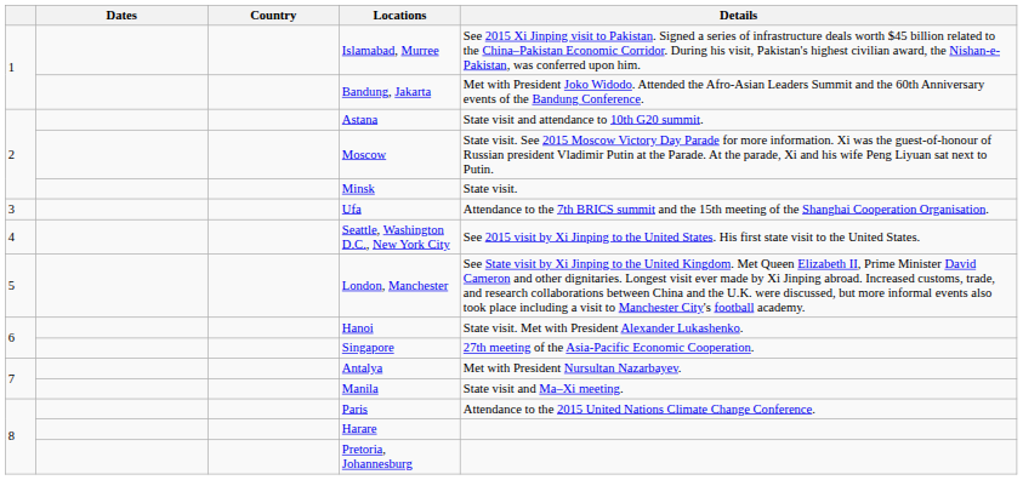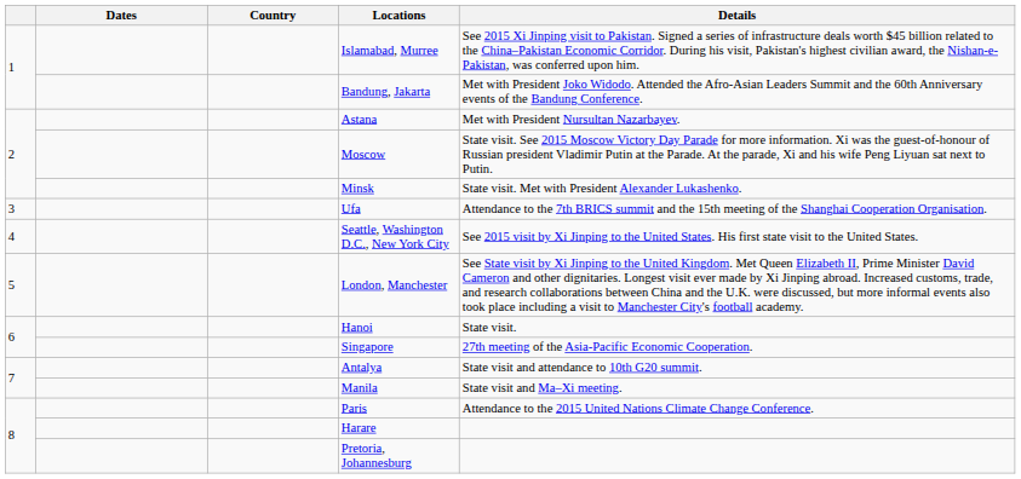Astana | Details: State visit and attendance to 10th G20 summit. -> Met with President Nursultan Nazarbayev.
Minsk | Details: State visit. -> State visit. Met with President Alexander Lukashenko.
Hanoi | Details: State visit. Met with President Alexander Lukashenko. -> State visit.
Antalya | Details: Met with President Nursultan Nazarbayev. -> State visit and attendance to 10th G20 summit.
